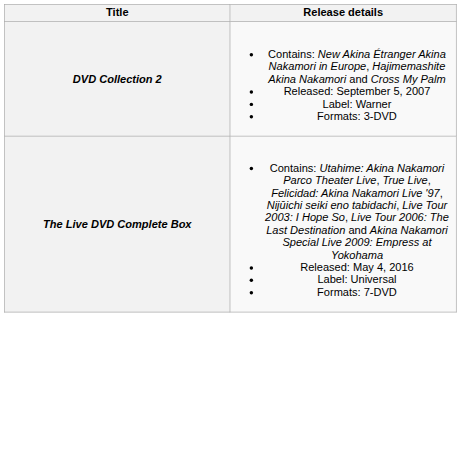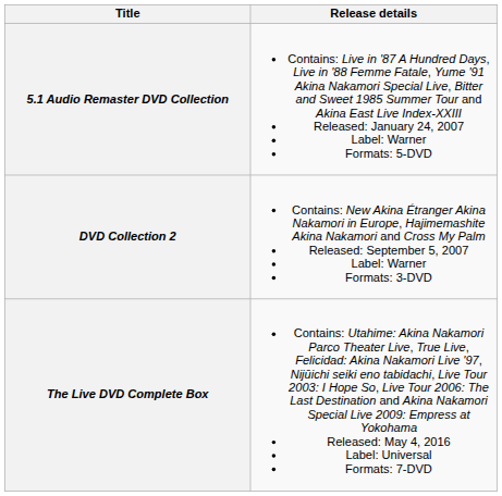+ row: 5.1 Audio Remaster DVD Collection | Contains: Live in '87 A Hundred Days, Live in '88 Femme Fatale, Yume '91 Akina Nakamori Special Live, Bitter and Sweet 1985 Summer Tour and Akina East Live Index-XXIII Released: January 24, 2007 Label: Warner Formats: 5-DVD
